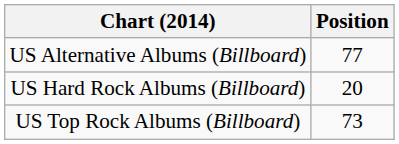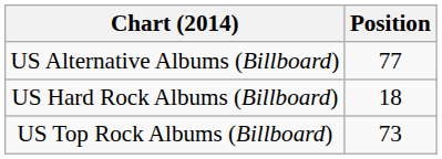US Hard Rock Albums (Billboard) | Position: 20 -> 18
